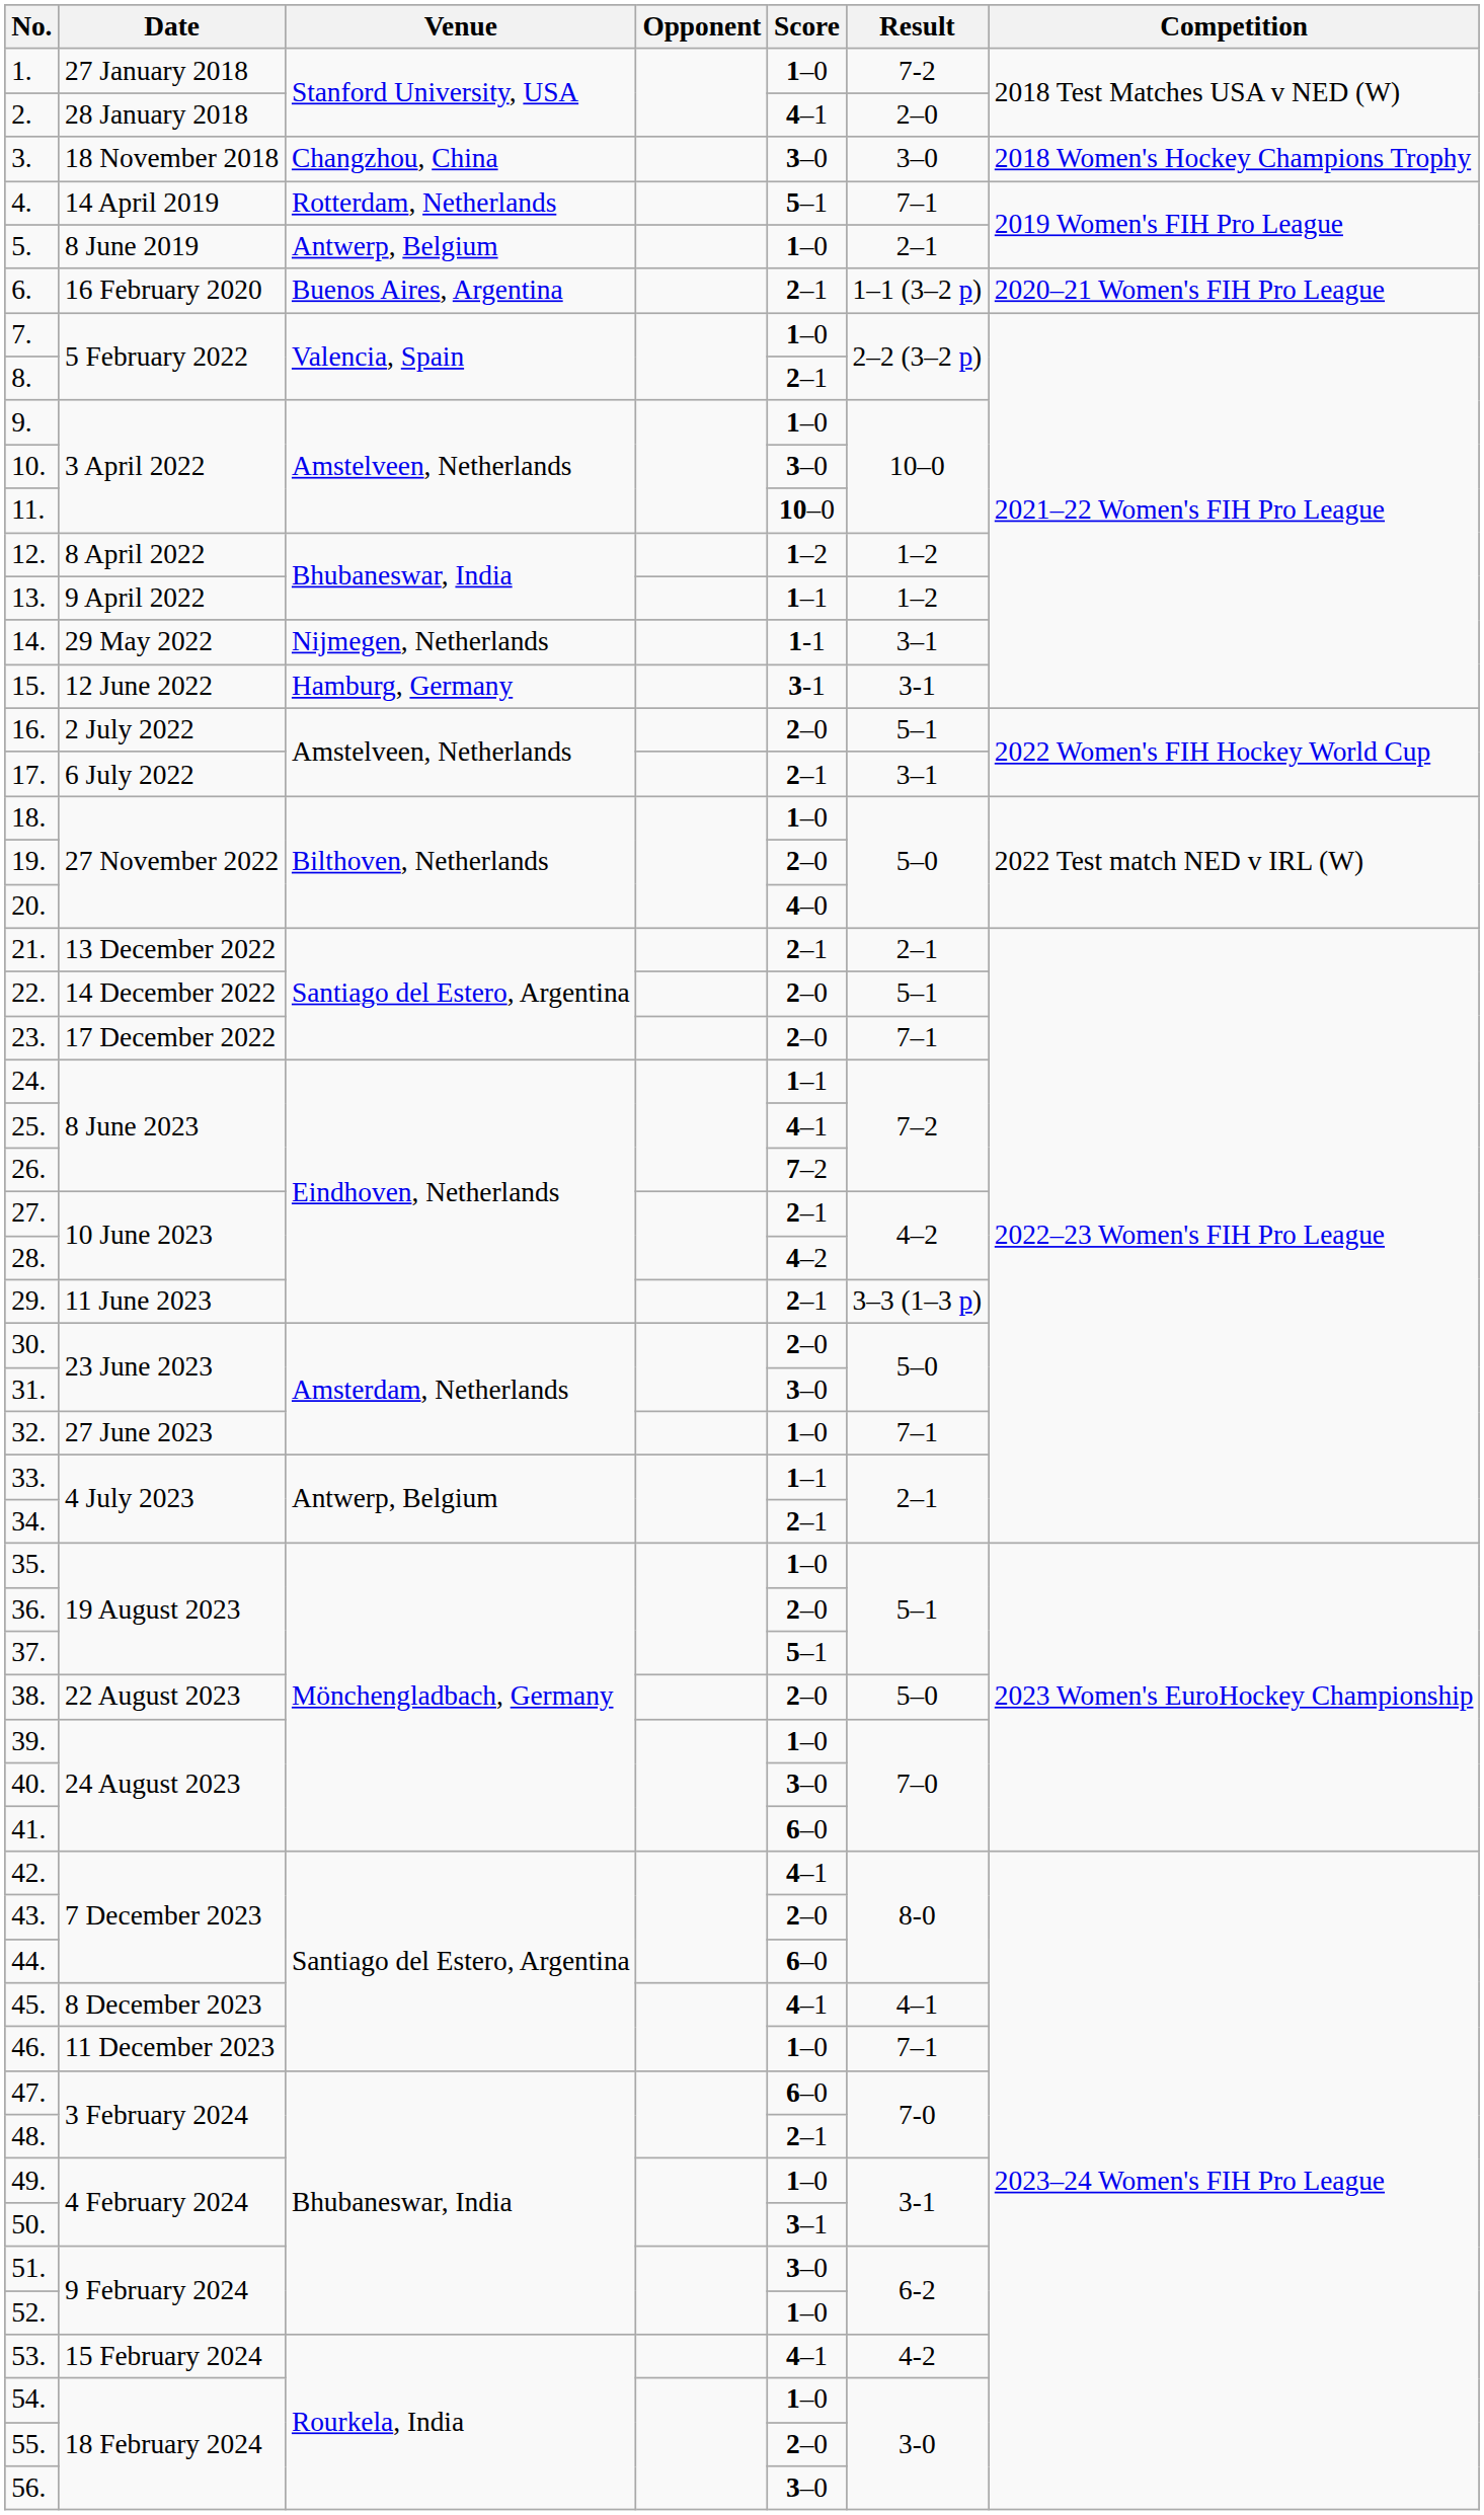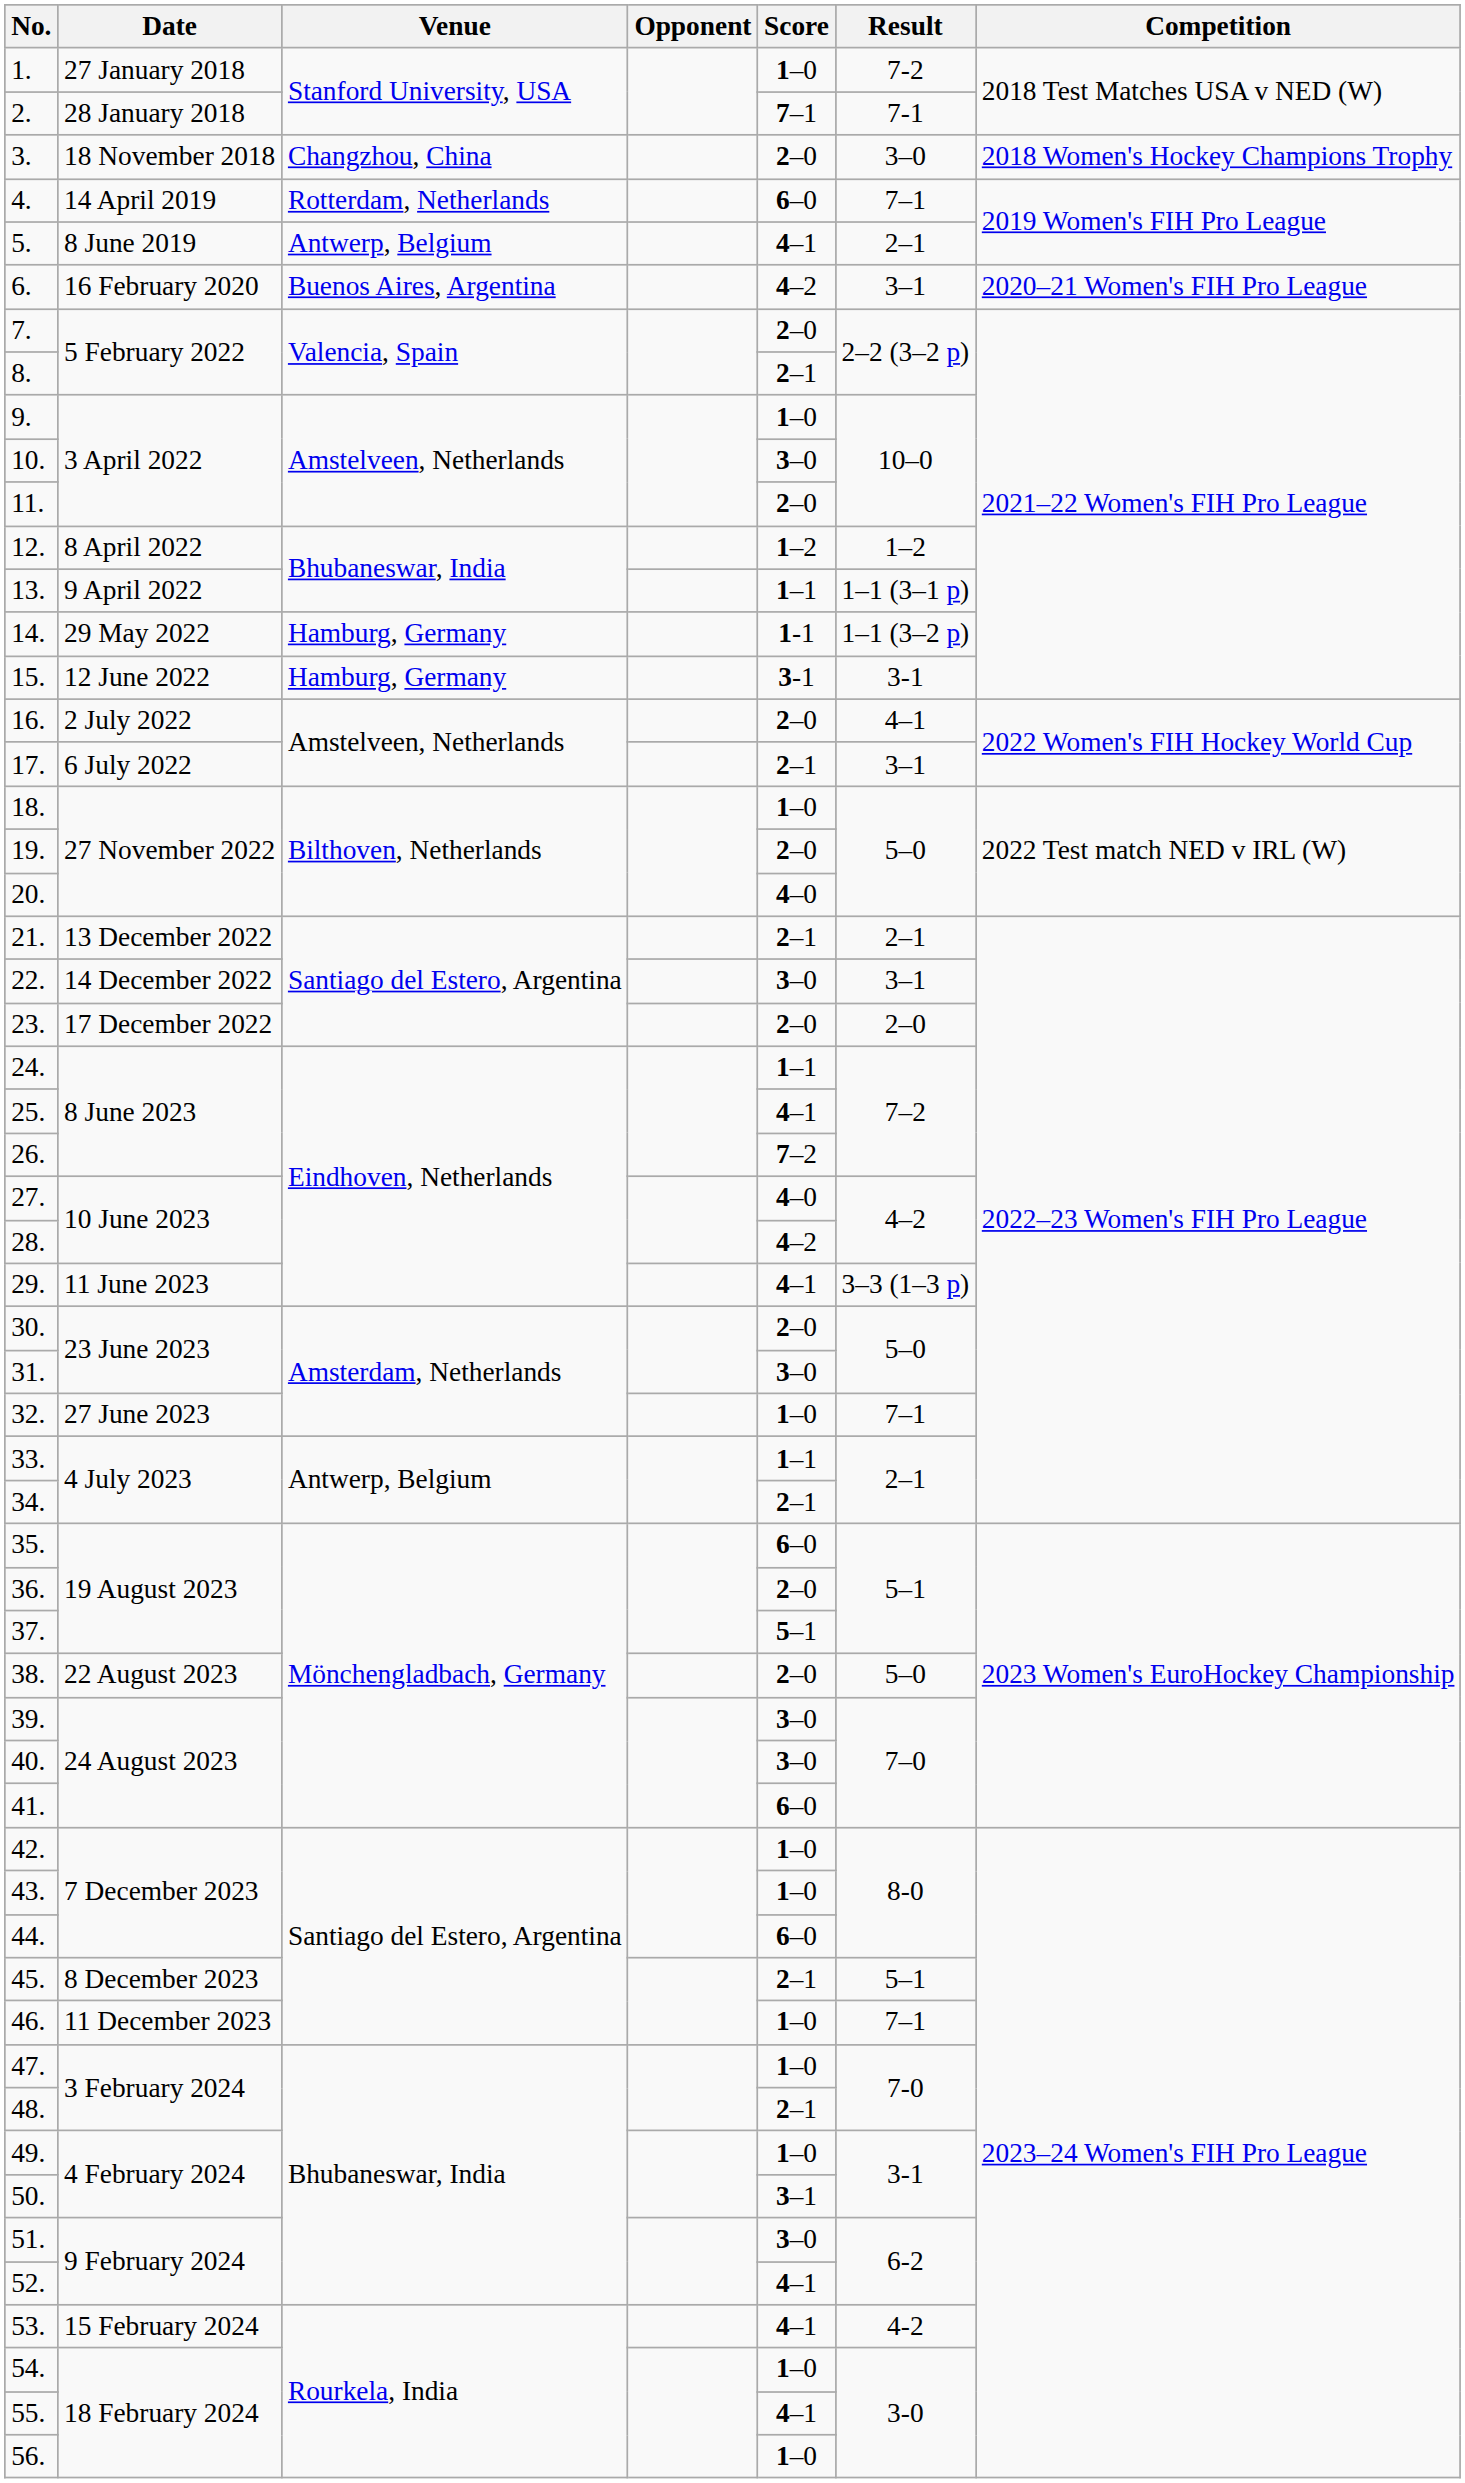2. | Score: 4–1 -> 7–1
2. | Result: 2–0 -> 7-1
3. | Score: 3–0 -> 2–0
4. | Score: 5–1 -> 6–0
5. | Score: 1–0 -> 4–1
6. | Score: 2–1 -> 4–2
6. | Result: 1–1 (3–2 p) -> 3–1
7. | Score: 1–0 -> 2–0
11. | Score: 10–0 -> 2–0
13. | Result: 1–2 -> 1–1 (3–1 p)
14. | Venue: Nijmegen, Netherlands -> Hamburg, Germany
14. | Result: 3–1 -> 1–1 (3–2 p)
16. | Result: 5–1 -> 4–1
22. | Score: 2–0 -> 3–0
22. | Result: 5–1 -> 3–1
23. | Result: 7–1 -> 2–0
27. | Score: 2–1 -> 4–0
29. | Score: 2–1 -> 4–1
35. | Score: 1–0 -> 6–0
39. | Score: 1–0 -> 3–0
42. | Score: 4–1 -> 1–0
43. | Score: 2–0 -> 1–0
45. | Score: 4–1 -> 2–1
45. | Result: 4–1 -> 5–1
47. | Score: 6–0 -> 1–0
52. | Score: 1–0 -> 4–1
55. | Score: 2–0 -> 4–1
56. | Score: 3–0 -> 1–0
